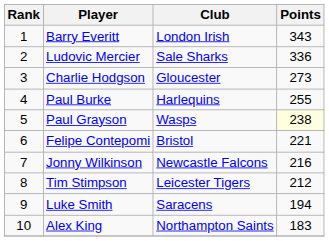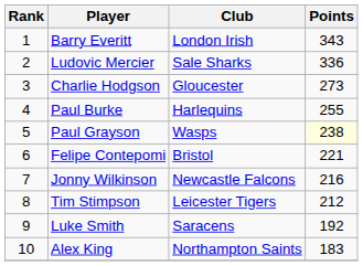Luke Smith | Points: 194 -> 192
